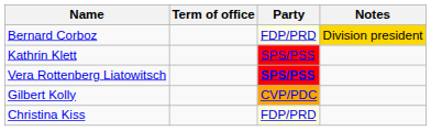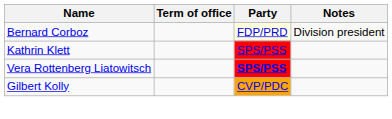Bernard Corboz | Notes: gold background -> no background
- row: Christina Kiss | FDP/PRD
